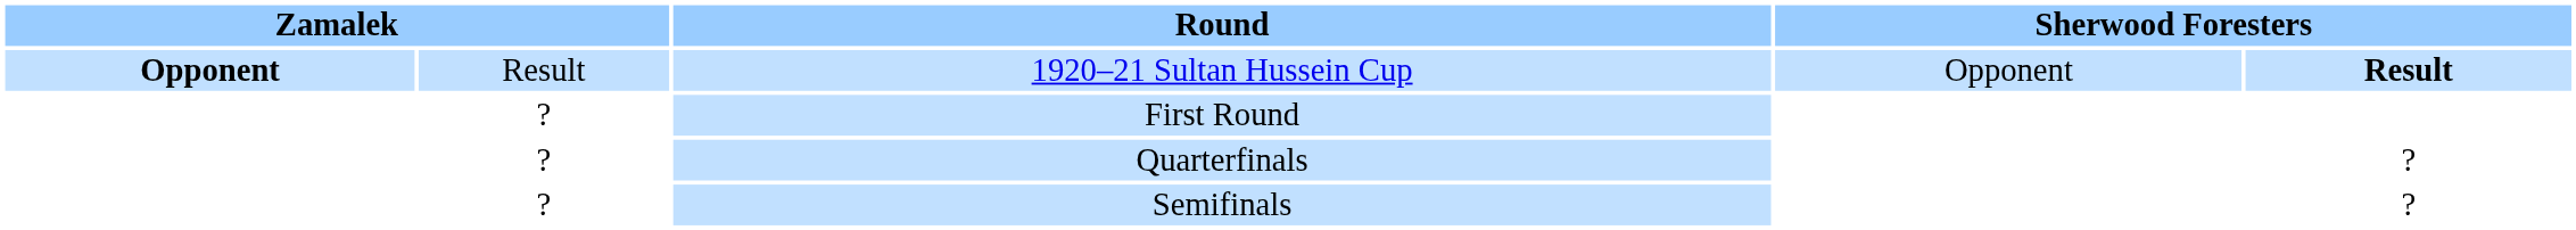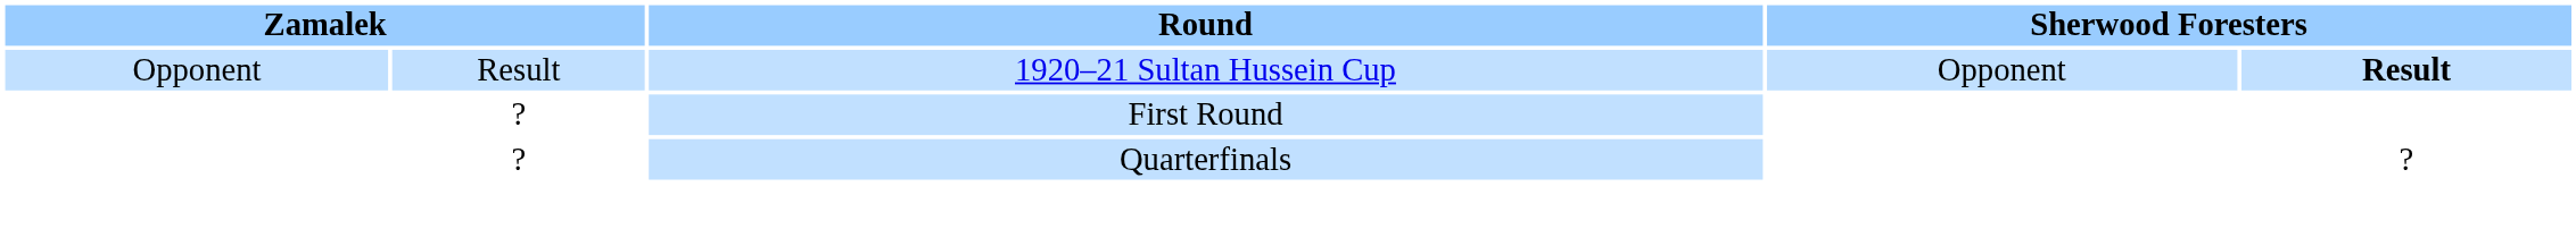1920–21 Sultan Hussein Cup | column 1: bold -> normal
- row: ? | Semifinals | ?
